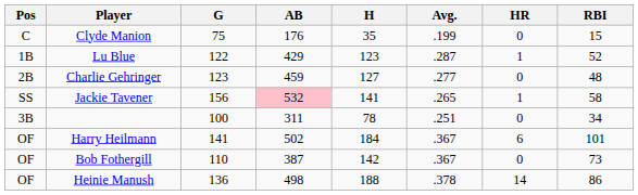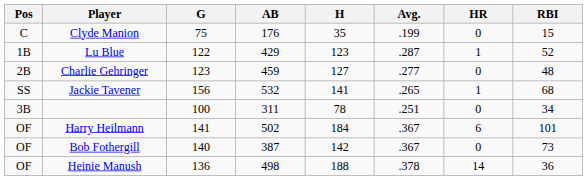Jackie Tavener | AB: pink background -> no background
Jackie Tavener | RBI: 58 -> 68
Bob Fothergill | G: 110 -> 140
Heinie Manush | RBI: 86 -> 36
